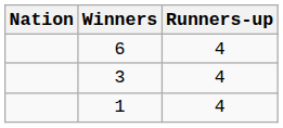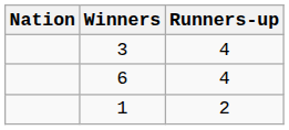rows swapped: 6 <-> 3
1 | Runners-up: 4 -> 2
